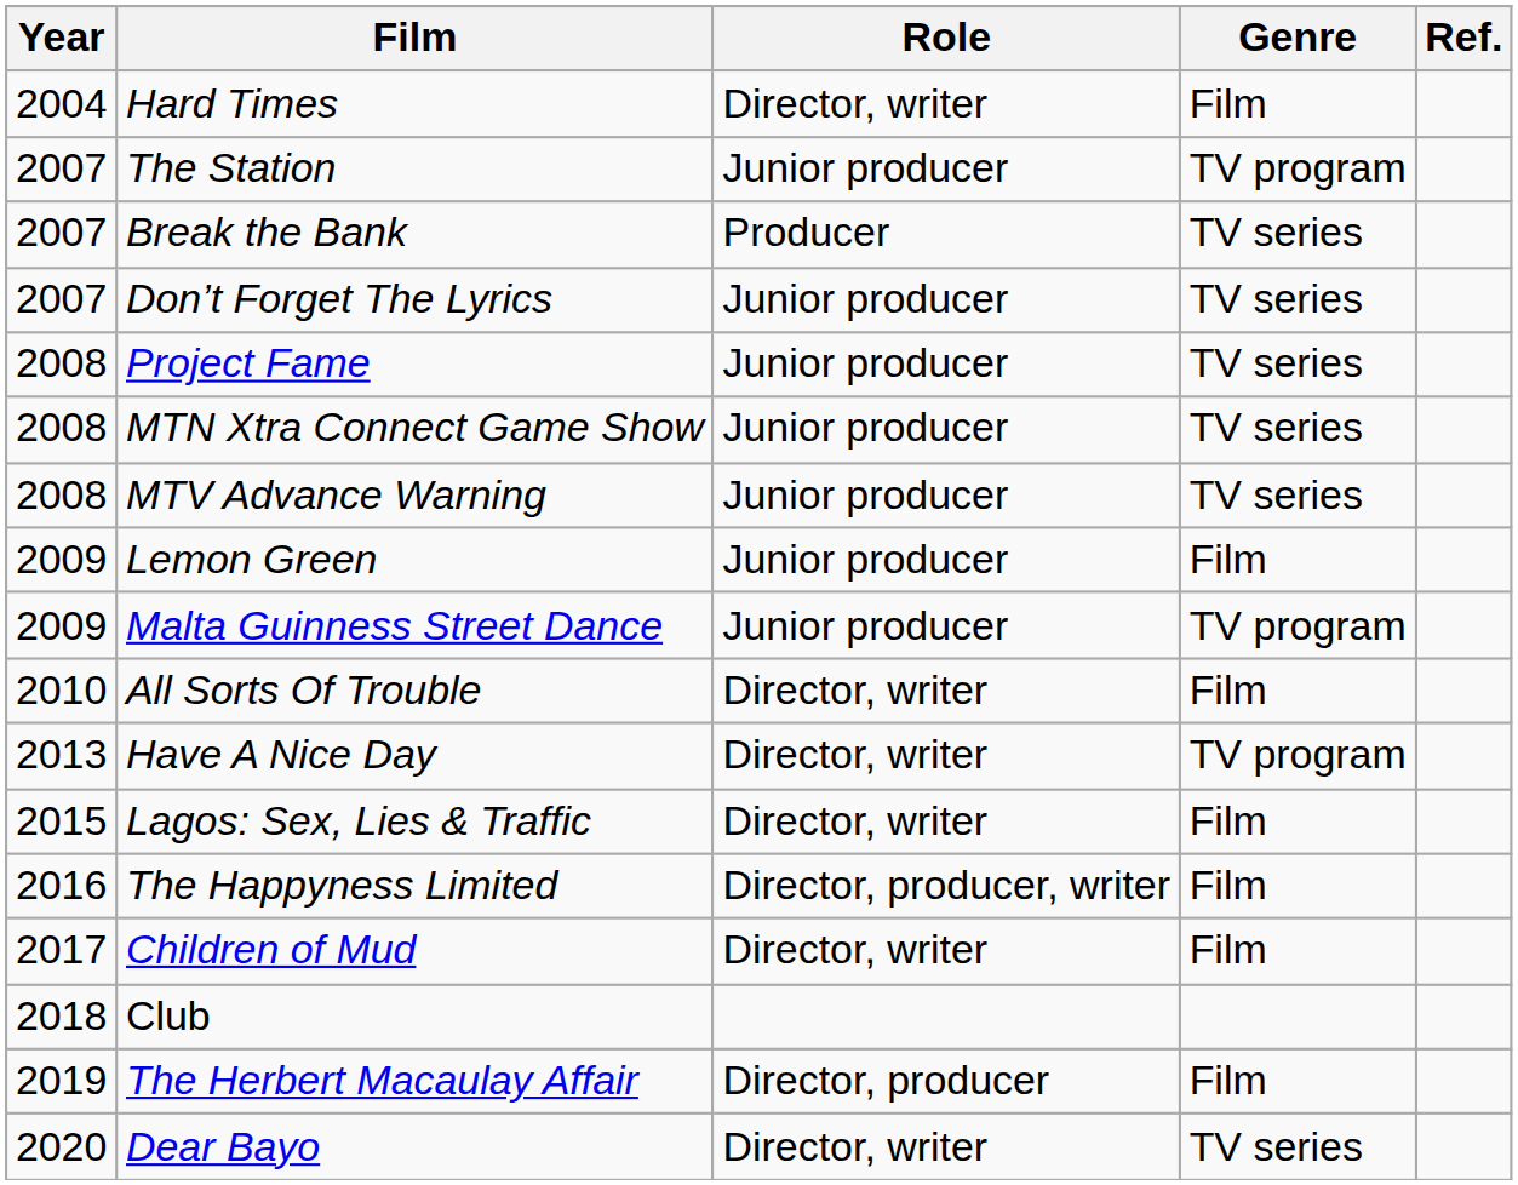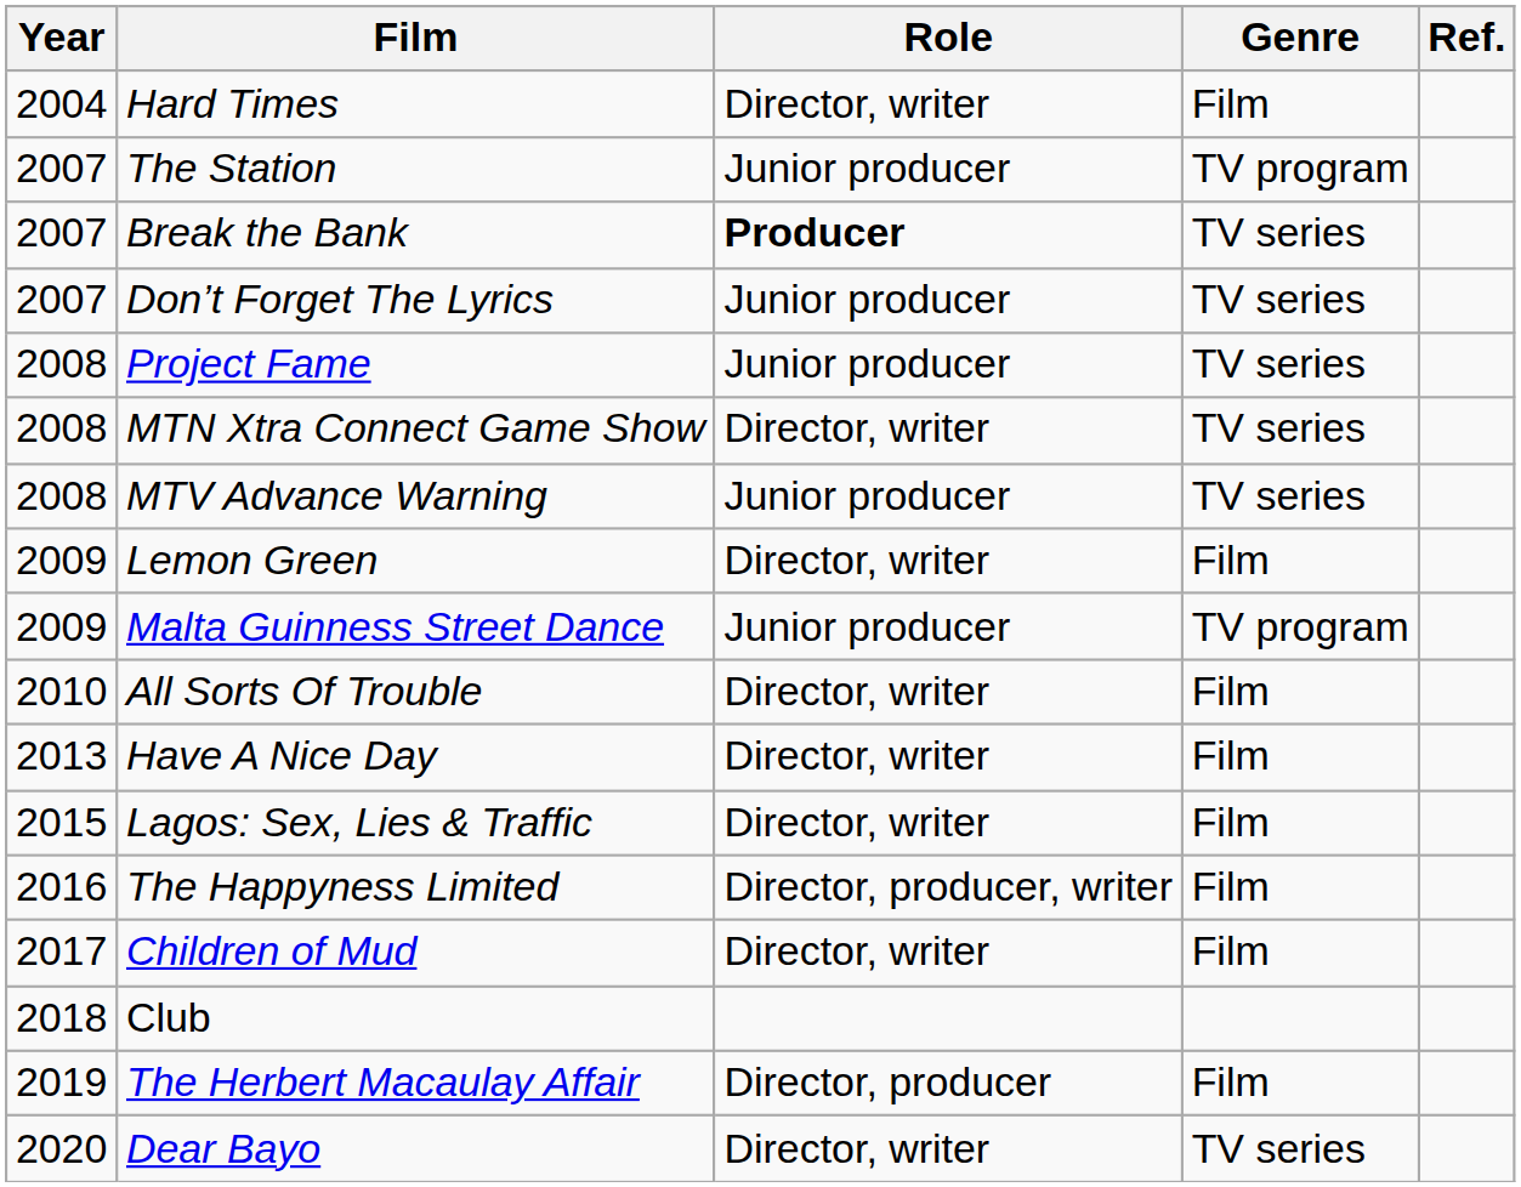Break the Bank | Role: normal -> bold
MTN Xtra Connect Game Show | Role: Junior producer -> Director, writer
Lemon Green | Role: Junior producer -> Director, writer
Have A Nice Day | Genre: TV program -> Film
